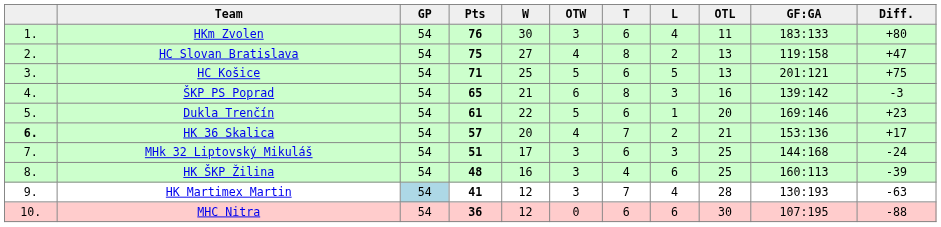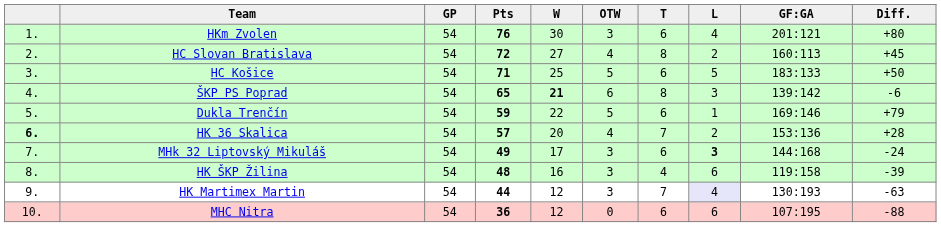- column: OTL | 11 | 13 | 13 | 16 | 20 | 21 | 25 | 25 | 28 | 30
HKm Zvolen | GF:GA: 183:133 -> 201:121
HC Slovan Bratislava | Pts: 75 -> 72
HC Slovan Bratislava | GF:GA: 119:158 -> 160:113
HC Slovan Bratislava | Diff.: +47 -> +45
HC Košice | GF:GA: 201:121 -> 183:133
HC Košice | Diff.: +75 -> +50
ŠKP PS Poprad | W: normal -> bold
ŠKP PS Poprad | Diff.: -3 -> -6
Dukla Trenčín | Pts: 61 -> 59
Dukla Trenčín | Diff.: +23 -> +79
HK 36 Skalica | Diff.: +17 -> +28
MHk 32 Liptovský Mikuláš | Pts: 51 -> 49
MHk 32 Liptovský Mikuláš | L: normal -> bold
HK ŠKP Žilina | GF:GA: 160:113 -> 119:158
HK Martimex Martin | GP: lightblue background -> no background
HK Martimex Martin | Pts: 41 -> 44
HK Martimex Martin | L: no background -> lavender background
